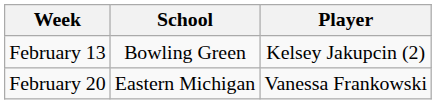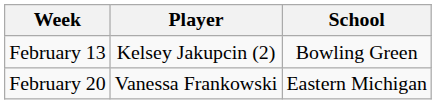columns swapped: Player <-> School
